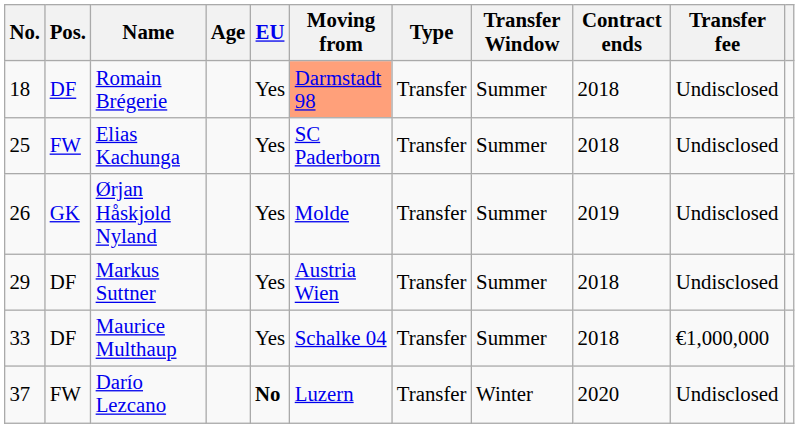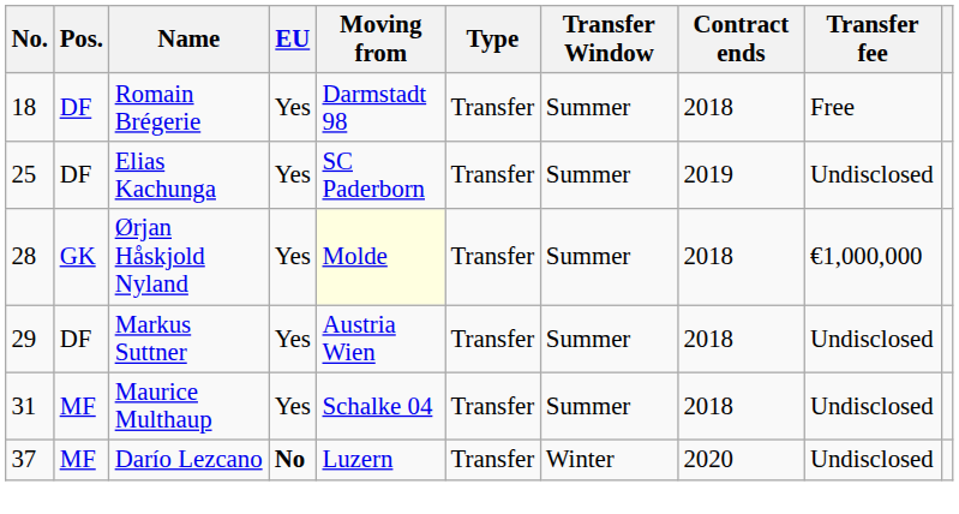- column: Age
Romain Brégerie | Moving from: lightsalmon background -> no background
Romain Brégerie | Transfer fee: Undisclosed -> Free
Elias Kachunga | Pos.: FW -> DF
Elias Kachunga | Contract ends: 2018 -> 2019
Ørjan Håskjold Nyland | No.: 26 -> 28
Ørjan Håskjold Nyland | Moving from: no background -> lightyellow background
Ørjan Håskjold Nyland | Contract ends: 2019 -> 2018
Ørjan Håskjold Nyland | Transfer fee: Undisclosed -> €1,000,000
Maurice Multhaup | No.: 33 -> 31
Maurice Multhaup | Pos.: DF -> MF
Maurice Multhaup | Transfer fee: €1,000,000 -> Undisclosed
Darío Lezcano | Pos.: FW -> MF
